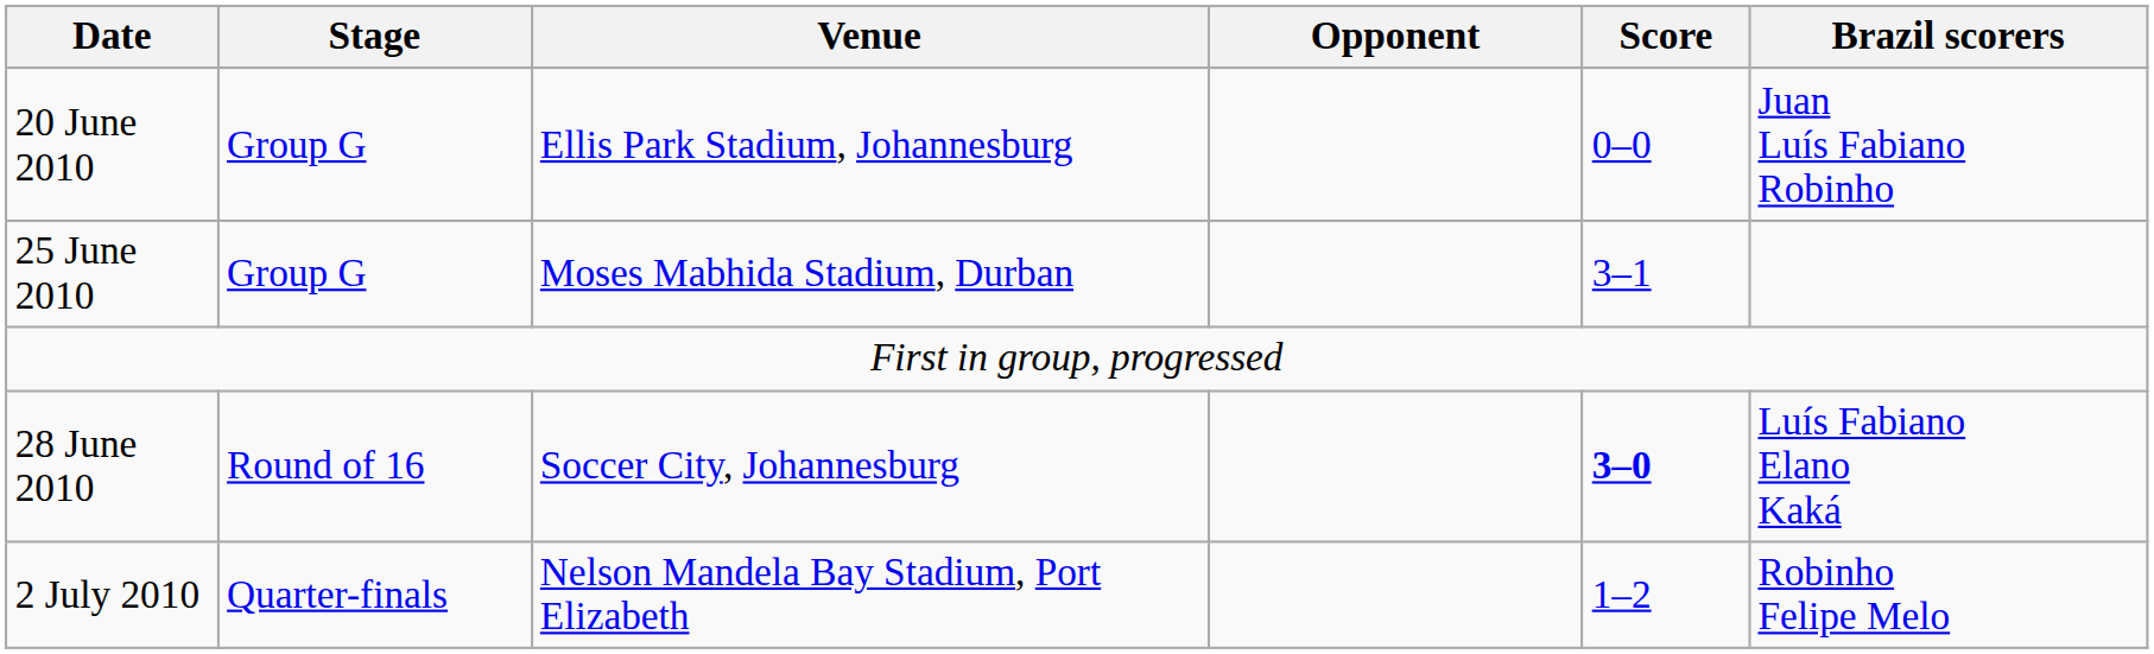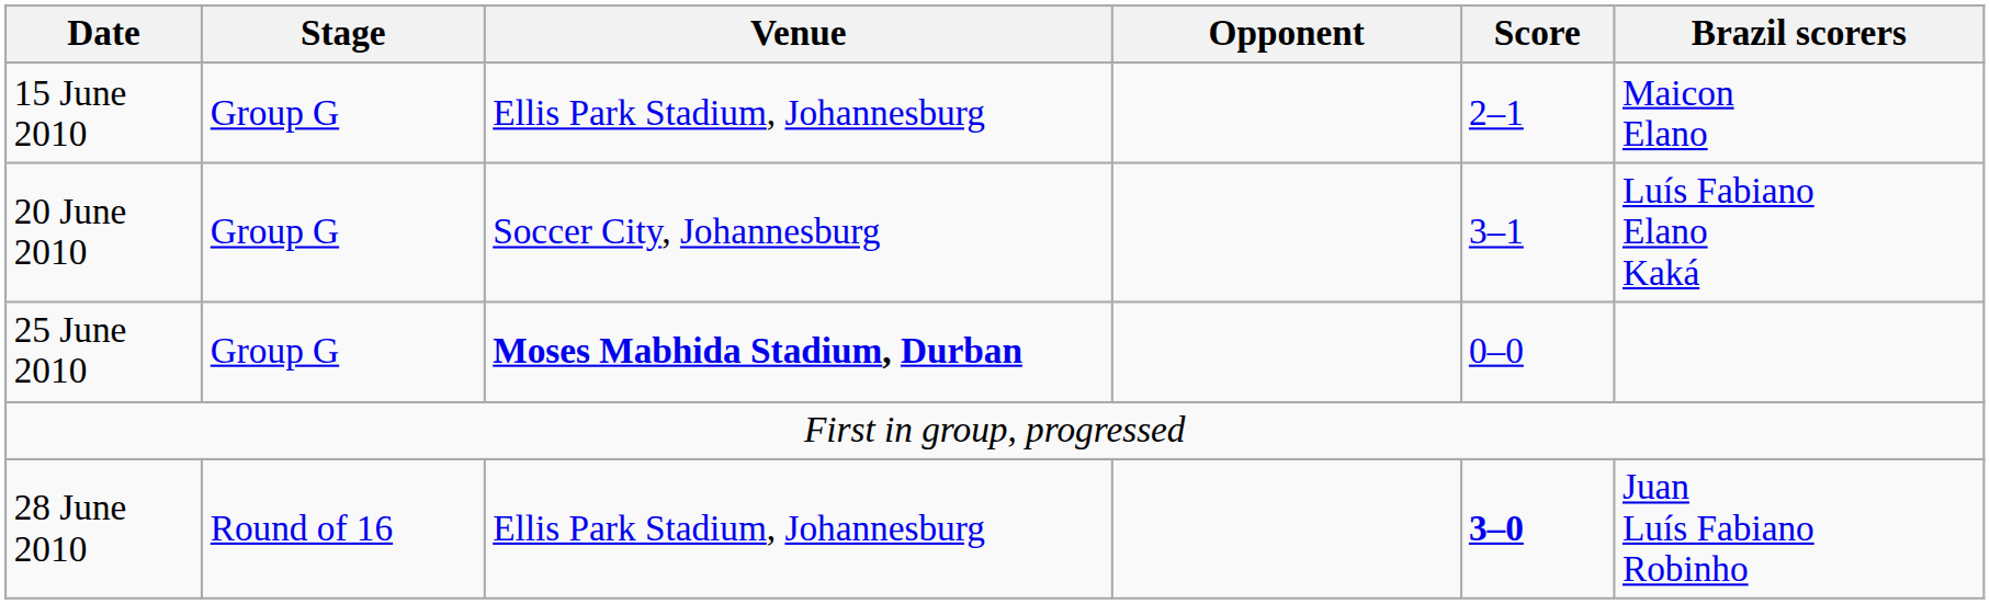+ row: 15 June 2010 | Group G | Ellis Park Stadium, Johannesburg | 2–1 | Maicon Elano
20 June 2010 | Venue: Ellis Park Stadium, Johannesburg -> Soccer City, Johannesburg
20 June 2010 | Score: 0–0 -> 3–1
20 June 2010 | Brazil scorers: Juan Luís Fabiano Robinho -> Luís Fabiano Elano Kaká
25 June 2010 | Venue: normal -> bold
25 June 2010 | Score: 3–1 -> 0–0
28 June 2010 | Venue: Soccer City, Johannesburg -> Ellis Park Stadium, Johannesburg
28 June 2010 | Brazil scorers: Luís Fabiano Elano Kaká -> Juan Luís Fabiano Robinho
- row: 2 July 2010 | Quarter-finals | Nelson Mandela Bay Stadium, Port Elizabeth | 1–2 | Robinho Felipe Melo
